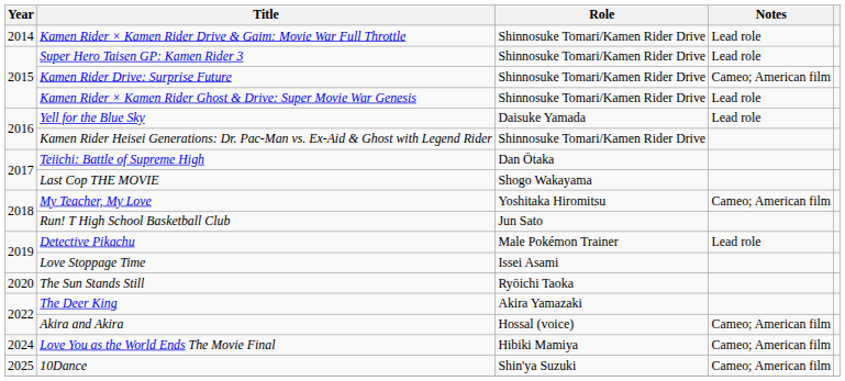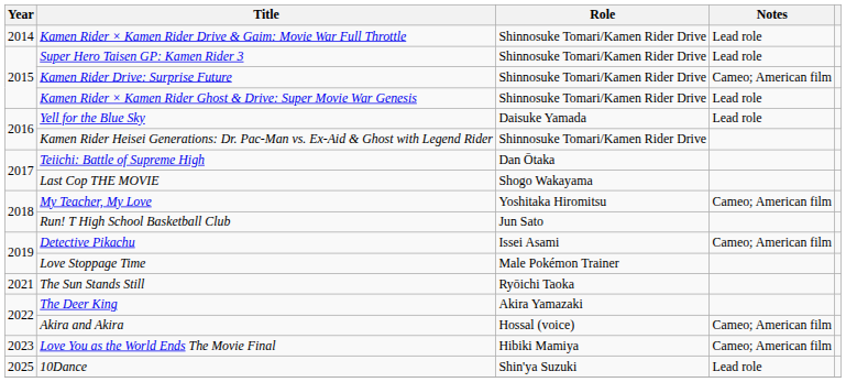Detective Pikachu | Role: Male Pokémon Trainer -> Issei Asami
Detective Pikachu | Notes: Lead role -> Cameo; American film
Love Stoppage Time | Role: Issei Asami -> Male Pokémon Trainer
The Sun Stands Still | Year: 2020 -> 2021
Love You as the World Ends The Movie Final | Year: 2024 -> 2023
10Dance | Notes: Cameo; American film -> Lead role
